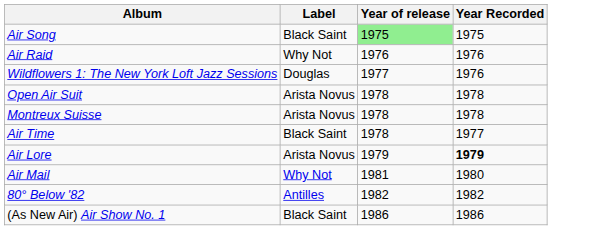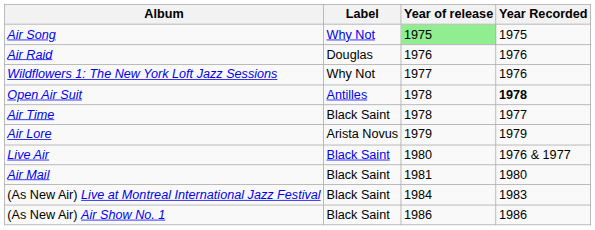Air Song | Label: Black Saint -> Why Not
Air Raid | Label: Why Not -> Douglas
Wildflowers 1: The New York Loft Jazz Sessions | Label: Douglas -> Why Not
Open Air Suit | Label: Arista Novus -> Antilles
Open Air Suit | Year Recorded: normal -> bold
- row: Montreux Suisse | Arista Novus | 1978 | 1978
Air Lore | Year Recorded: bold -> normal
+ row: Live Air | Black Saint | 1980 | 1976 & 1977
Air Mail | Label: Why Not -> Black Saint
- row: 80° Below '82 | Antilles | 1982 | 1982
+ row: (As New Air) Live at Montreal International Jazz Festival | Black Saint | 1984 | 1983
